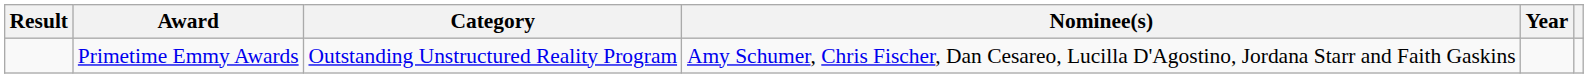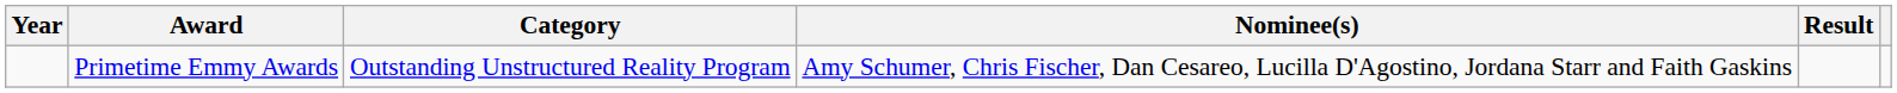columns swapped: Year <-> Result
